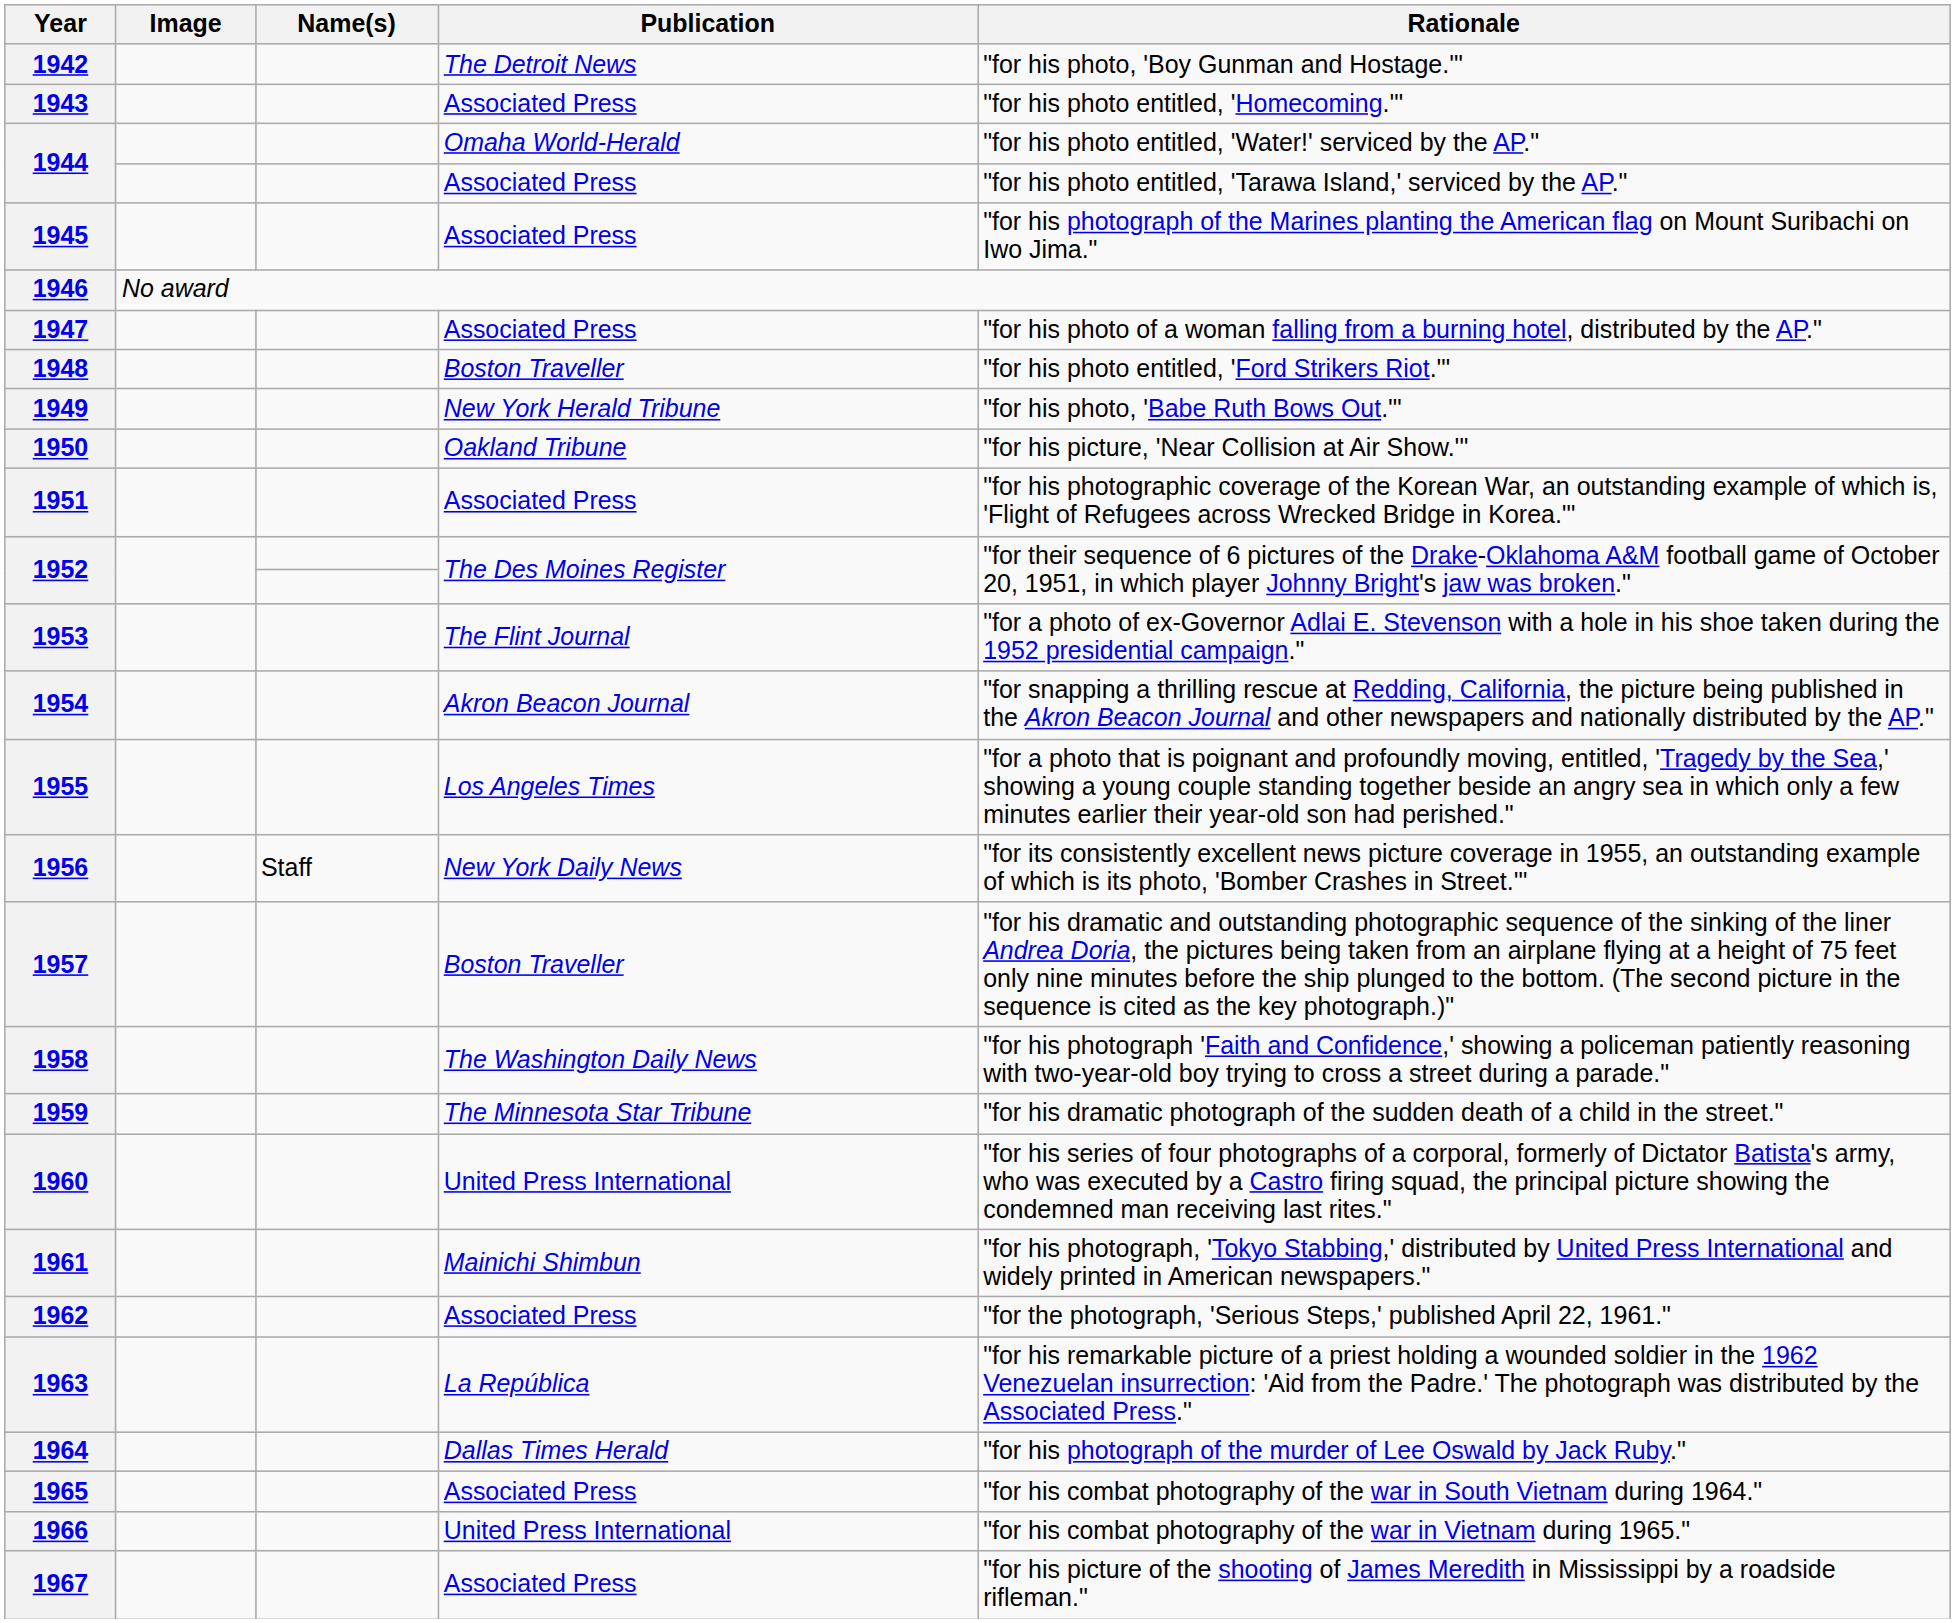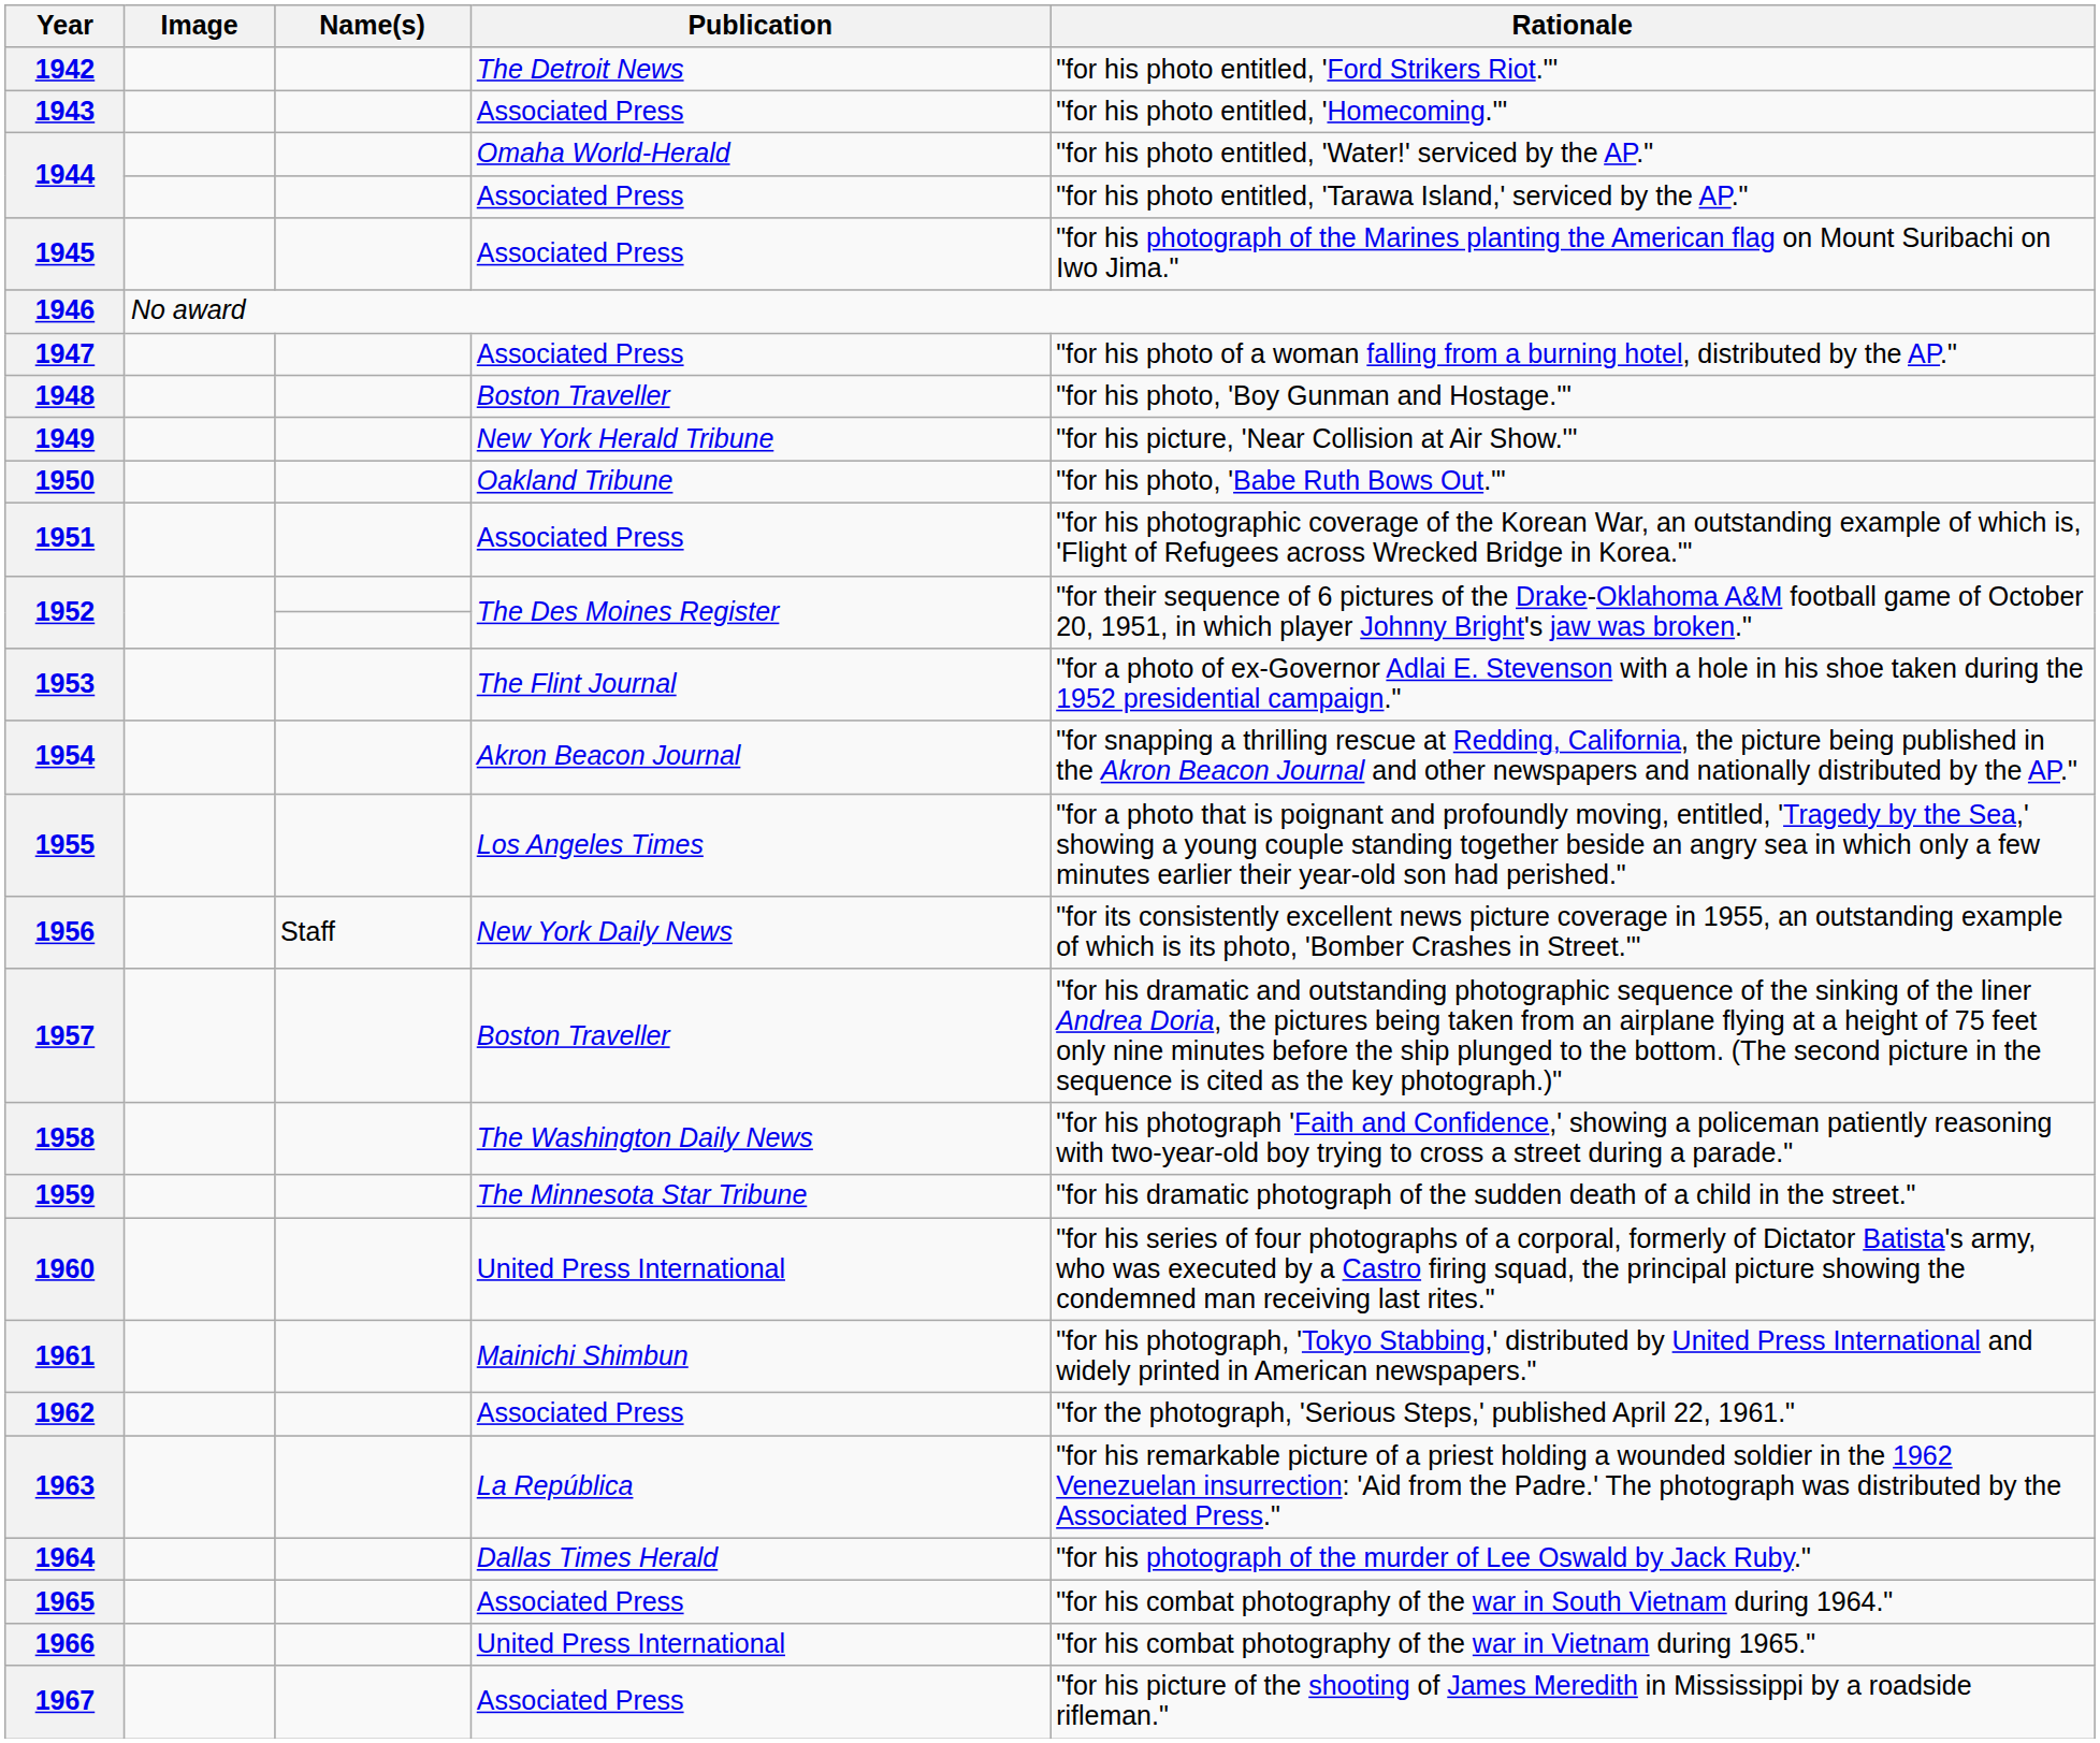1942 | Rationale: "for his photo, 'Boy Gunman and Hostage.'" -> "for his photo entitled, 'Ford Strikers Riot.'"
1948 | Rationale: "for his photo entitled, 'Ford Strikers Riot.'" -> "for his photo, 'Boy Gunman and Hostage.'"
1949 | Rationale: "for his photo, 'Babe Ruth Bows Out.'" -> "for his picture, 'Near Collision at Air Show.'"
1950 | Rationale: "for his picture, 'Near Collision at Air Show.'" -> "for his photo, 'Babe Ruth Bows Out.'"
